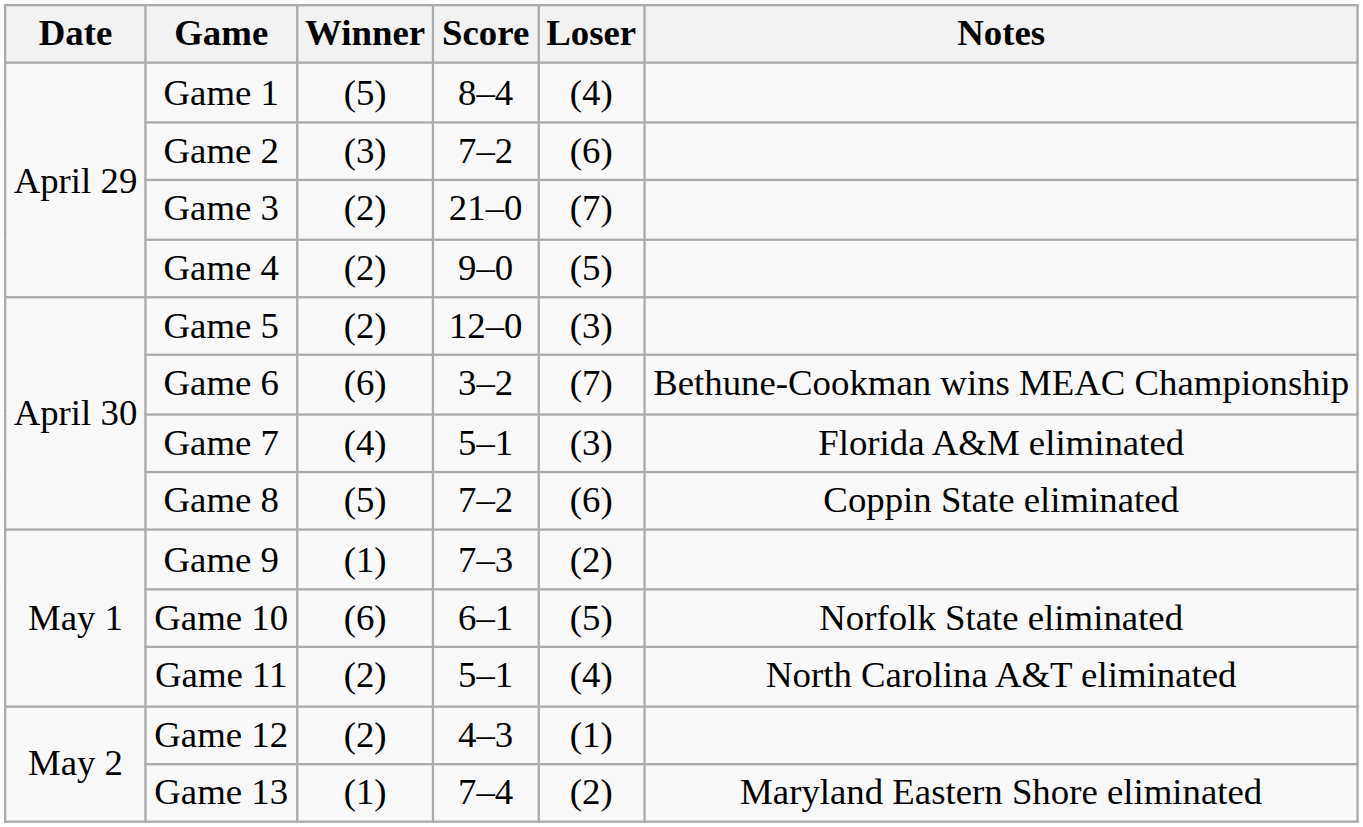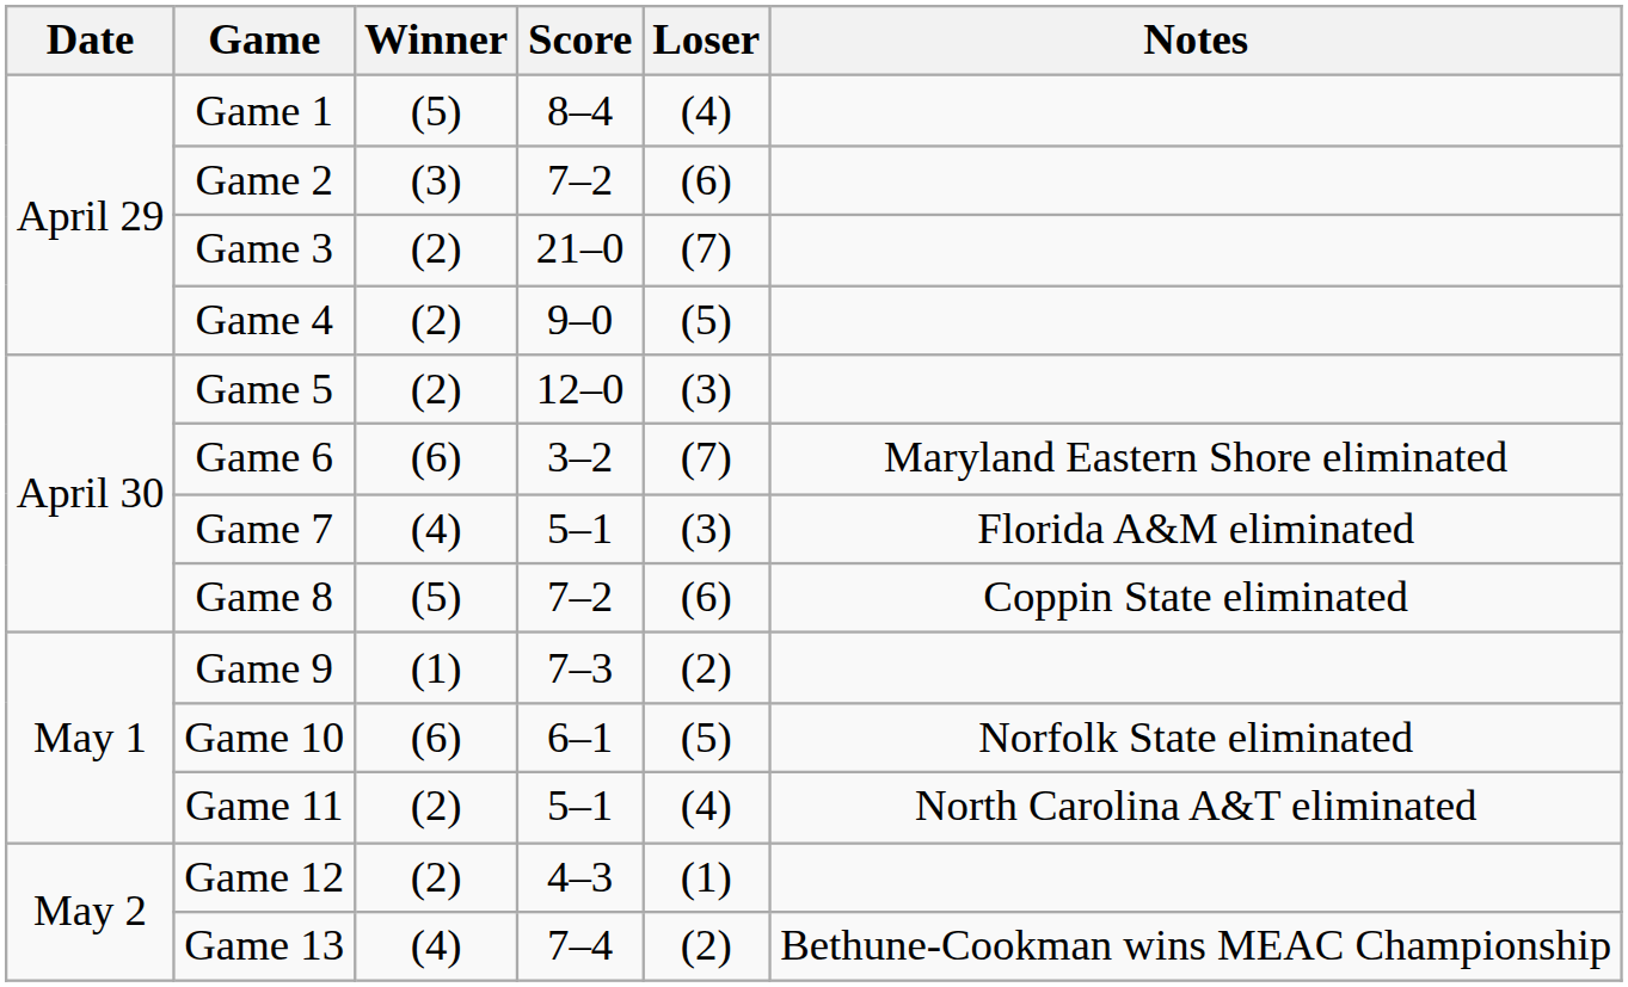Game 6 | Notes: Bethune-Cookman wins MEAC Championship -> Maryland Eastern Shore eliminated
Game 13 | Winner: (1) -> (4)
Game 13 | Notes: Maryland Eastern Shore eliminated -> Bethune-Cookman wins MEAC Championship
